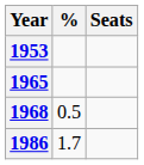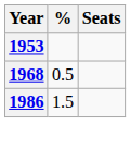- row: 1965
1986 | %: 1.7 -> 1.5
